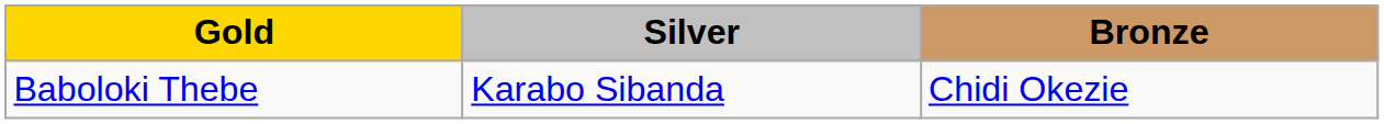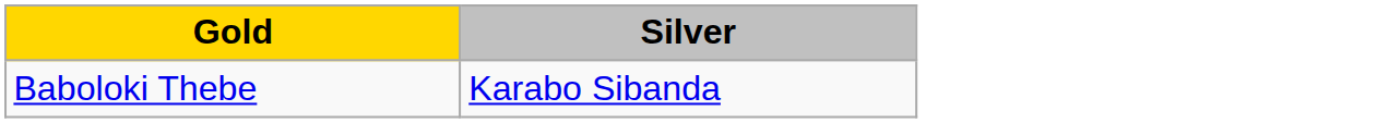- column: Bronze | Chidi Okezie
